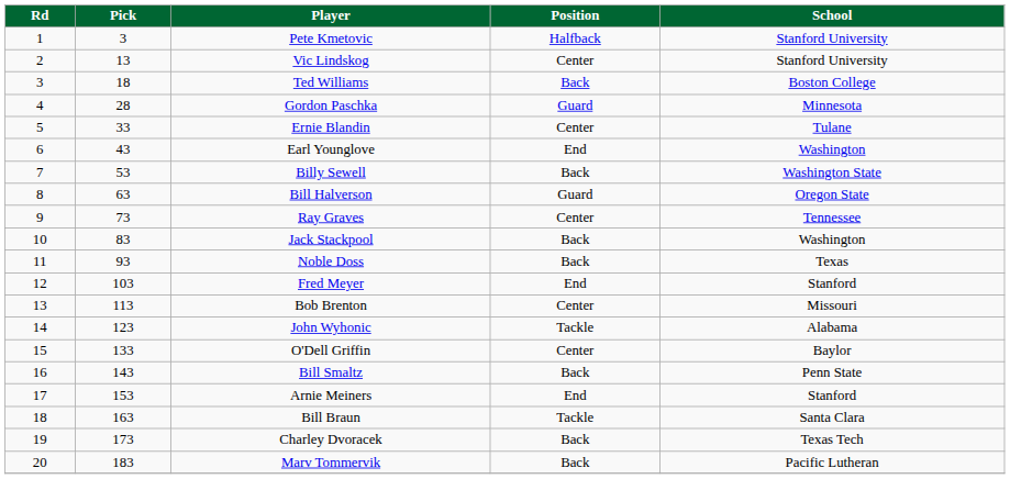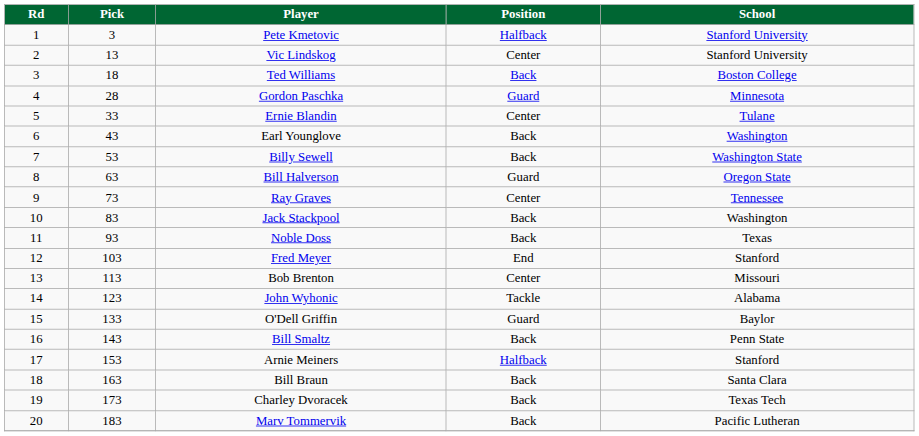Earl Younglove | Position: End -> Back
O'Dell Griffin | Position: Center -> Guard
Arnie Meiners | Position: End -> Halfback
Bill Braun | Position: Tackle -> Back
